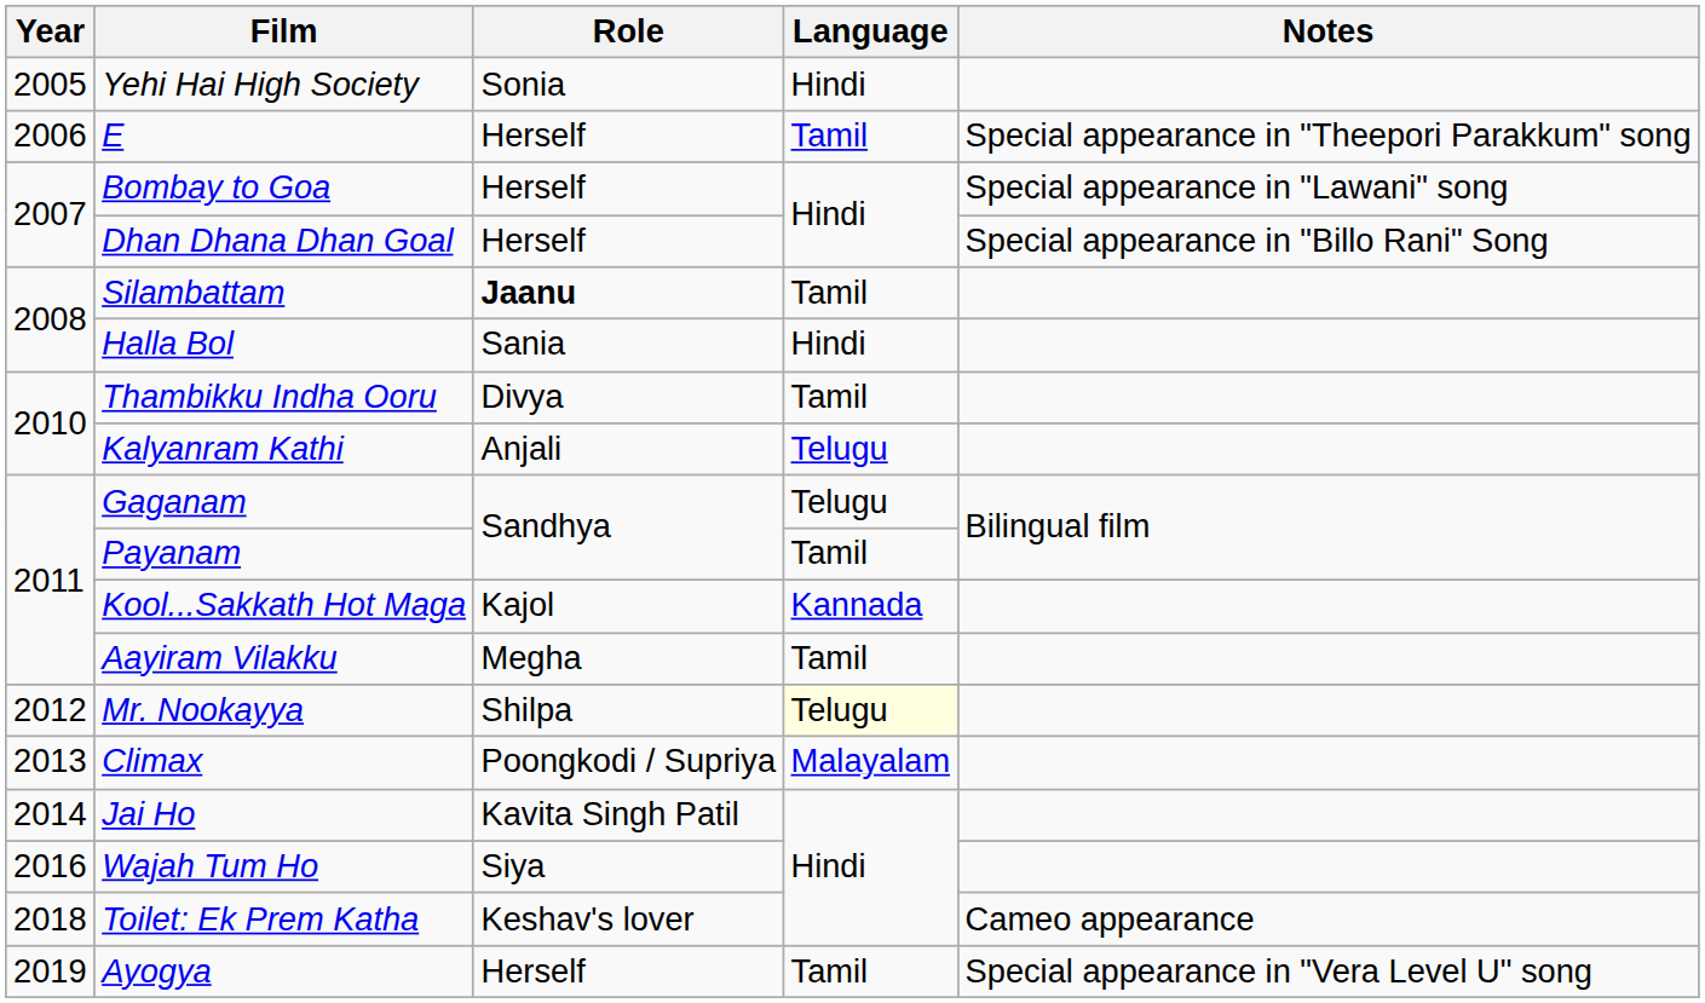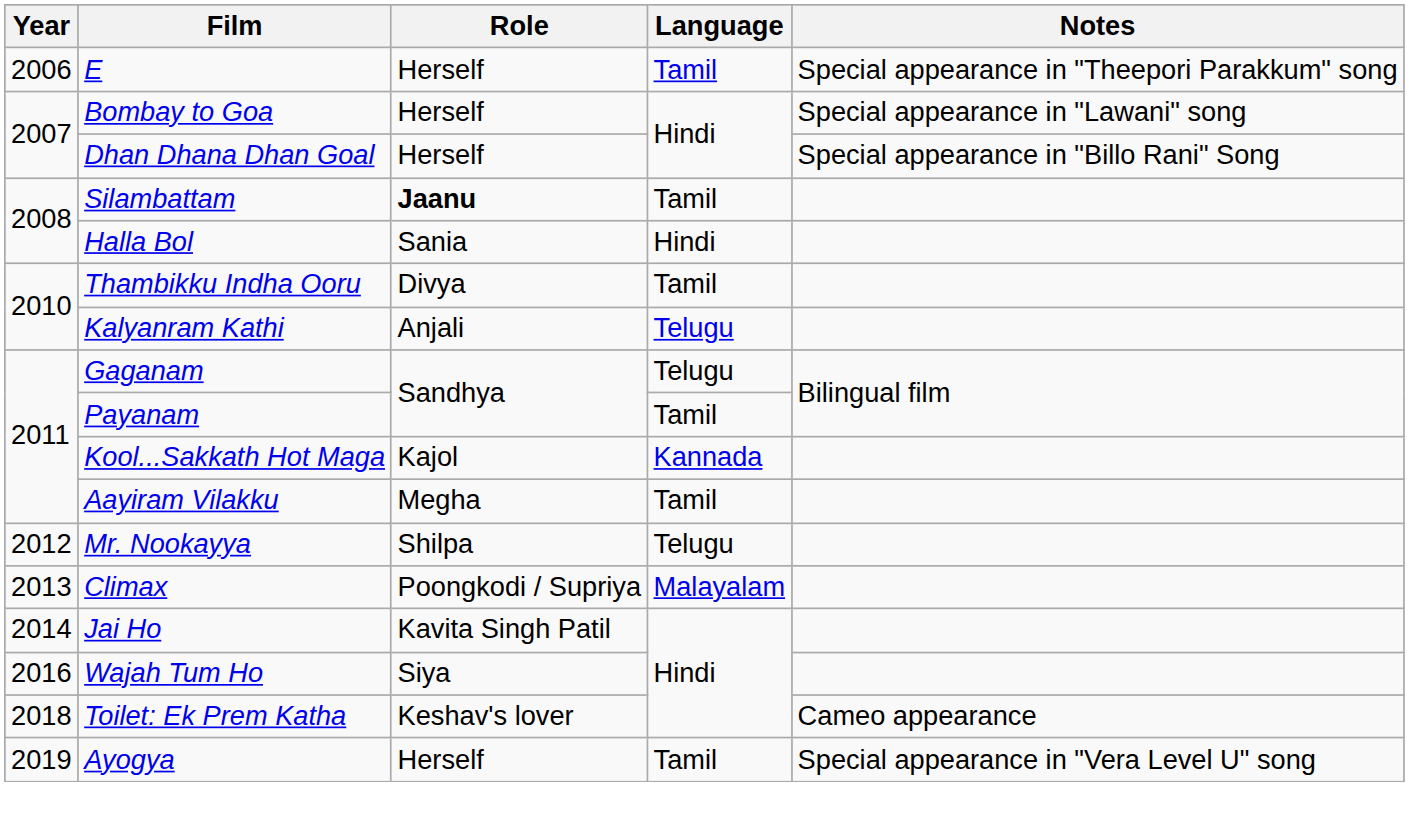- row: 2005 | Yehi Hai High Society | Sonia | Hindi
Mr. Nookayya | Language: lightyellow background -> no background
